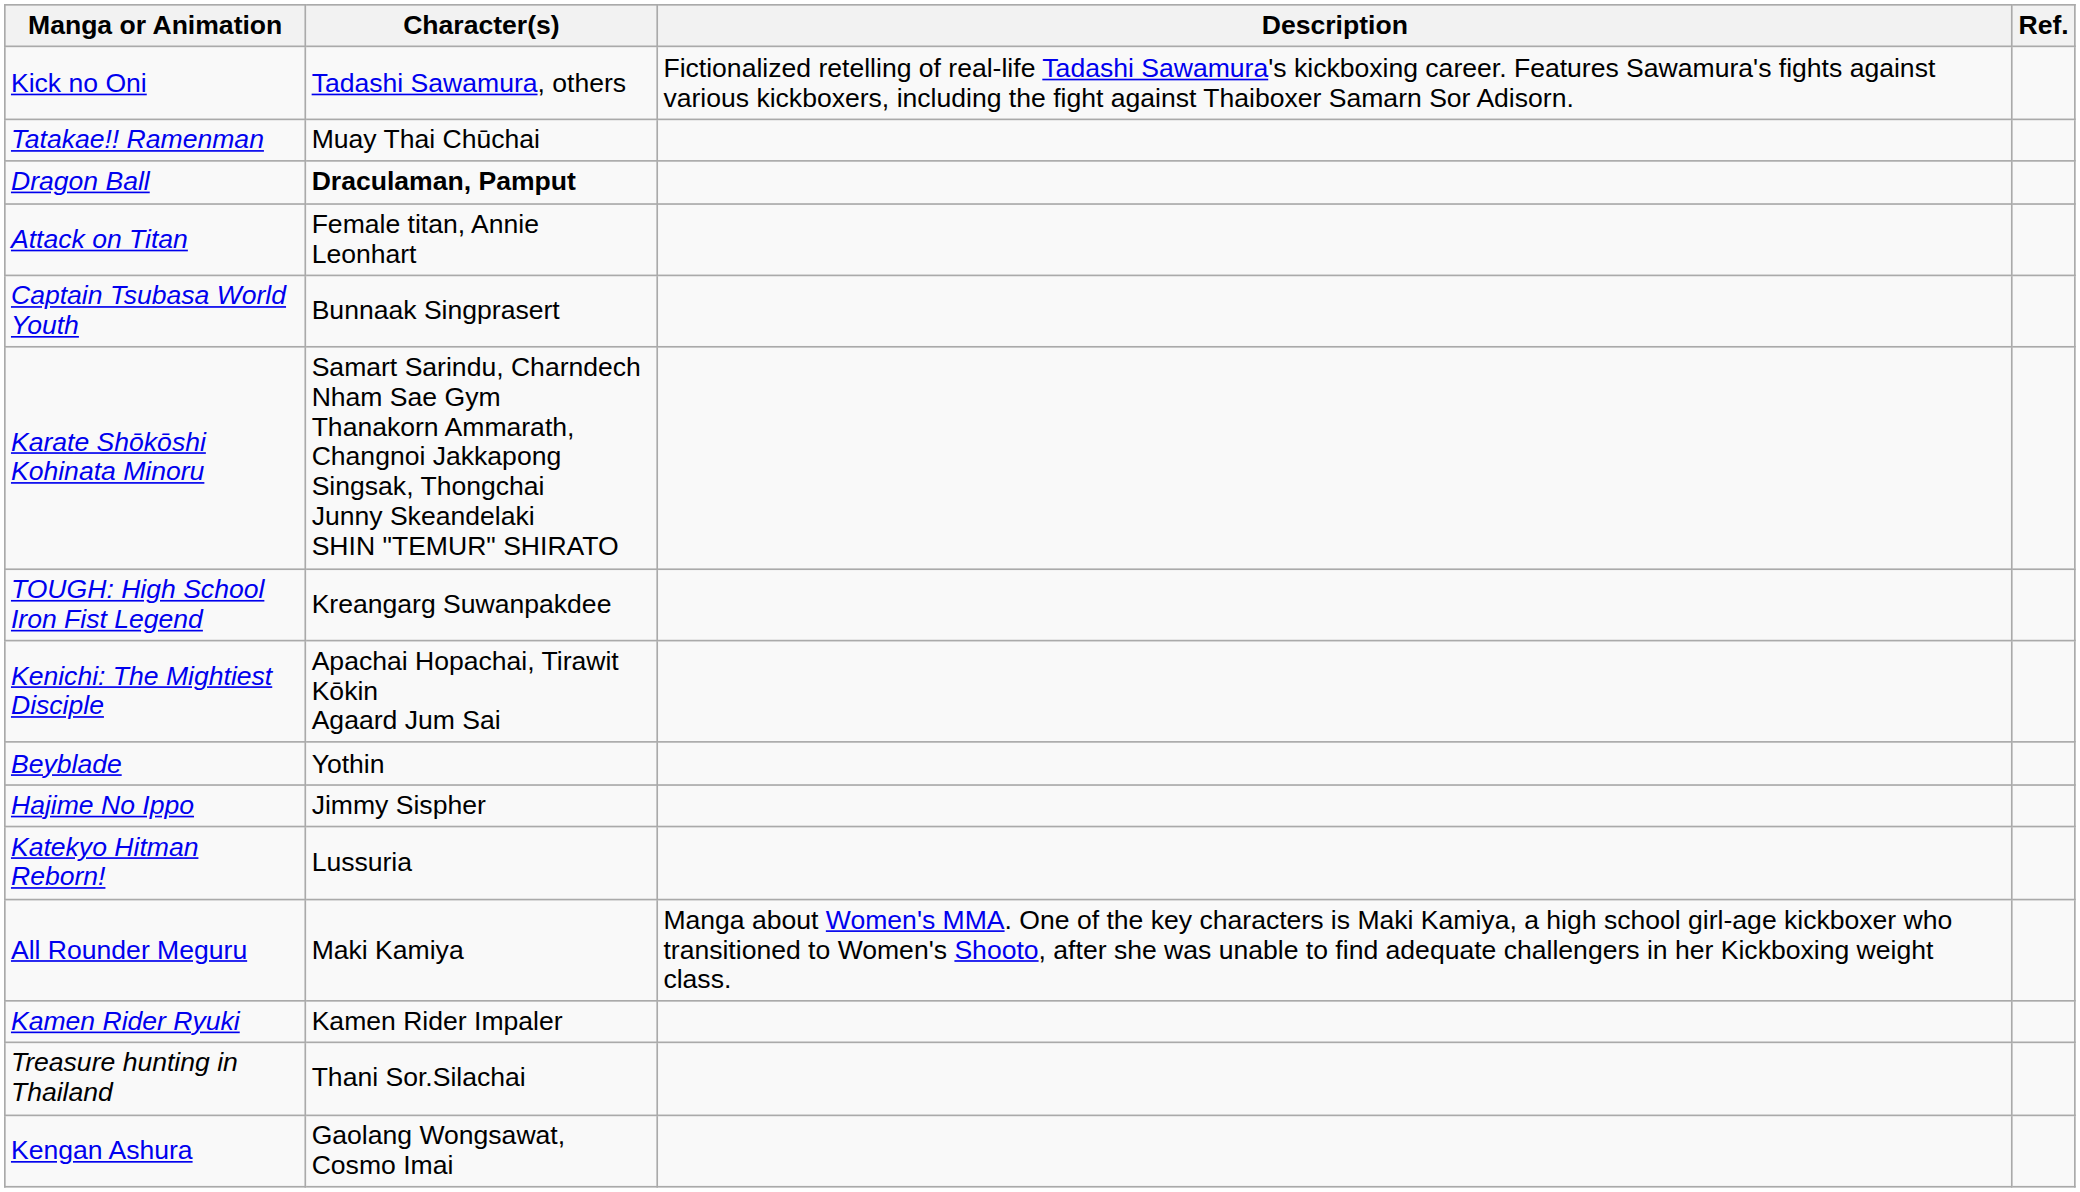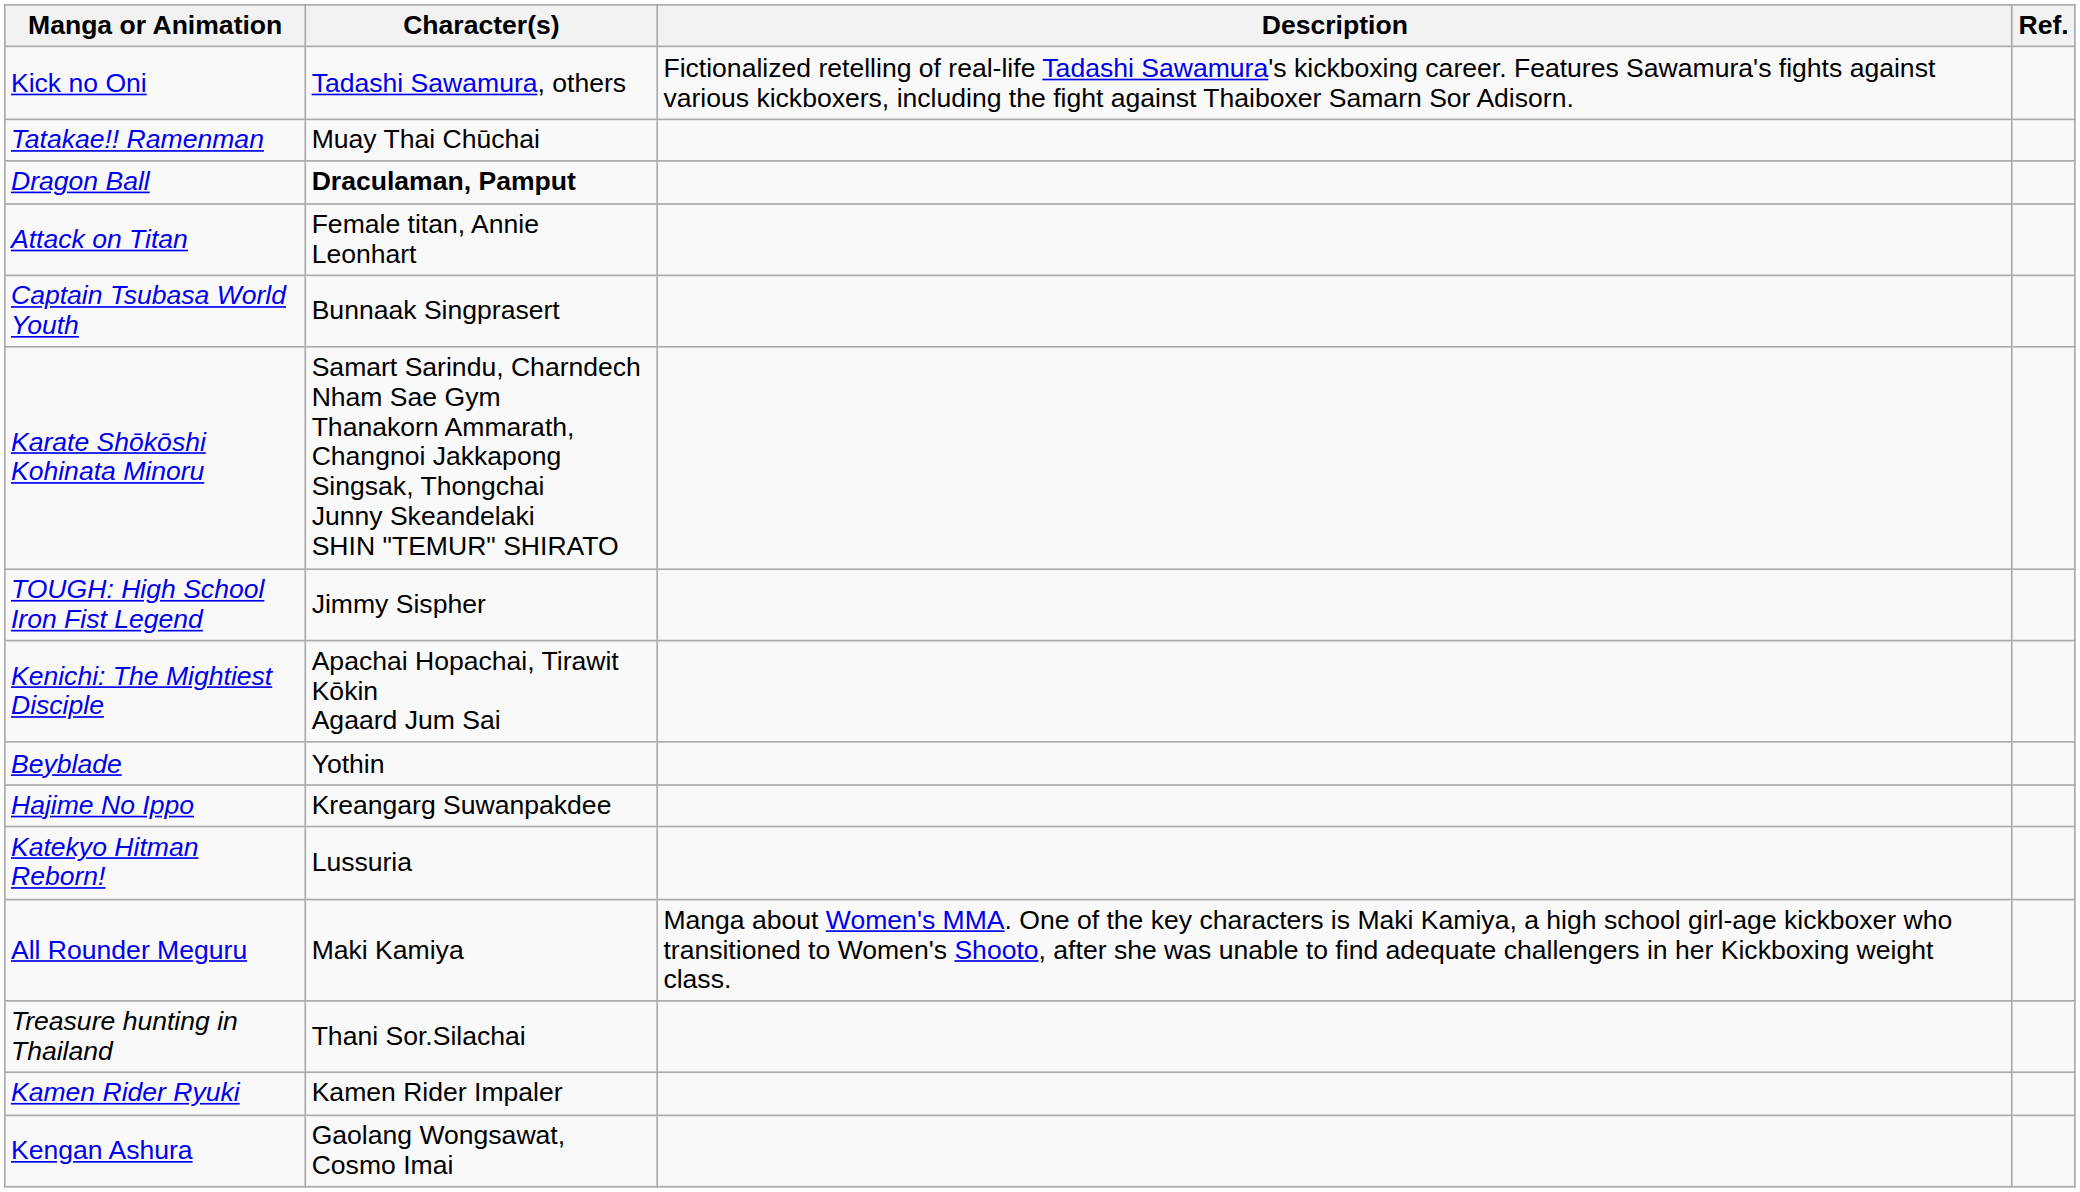TOUGH: High School Iron Fist Legend | Character(s): Kreangarg Suwanpakdee -> Jimmy Sispher
Hajime No Ippo | Character(s): Jimmy Sispher -> Kreangarg Suwanpakdee
rows swapped: Treasure hunting in Thailand <-> Kamen Rider Ryuki
